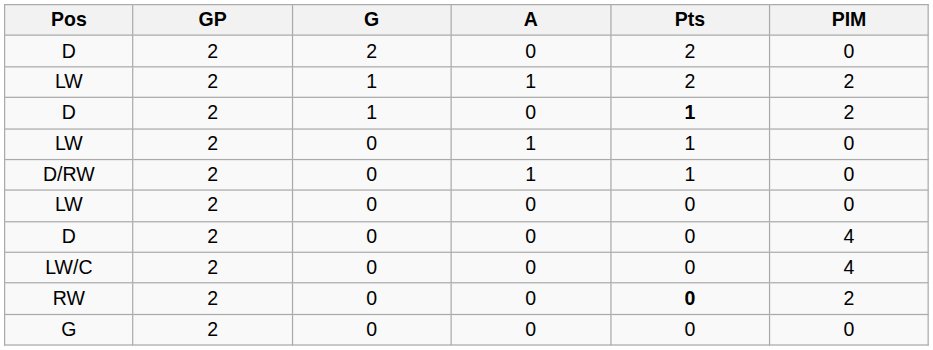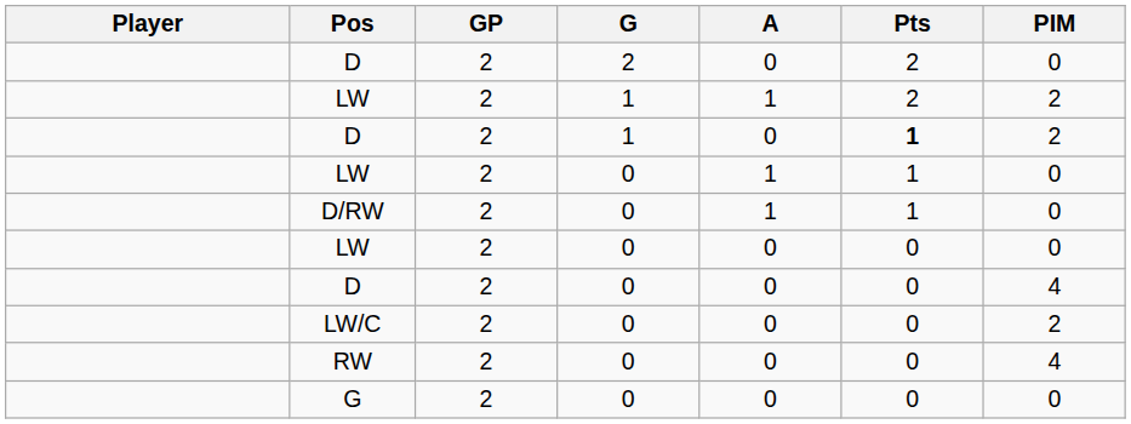+ column: Player
LW/C | PIM: 4 -> 2
RW | Pts: bold -> normal
RW | PIM: 2 -> 4
